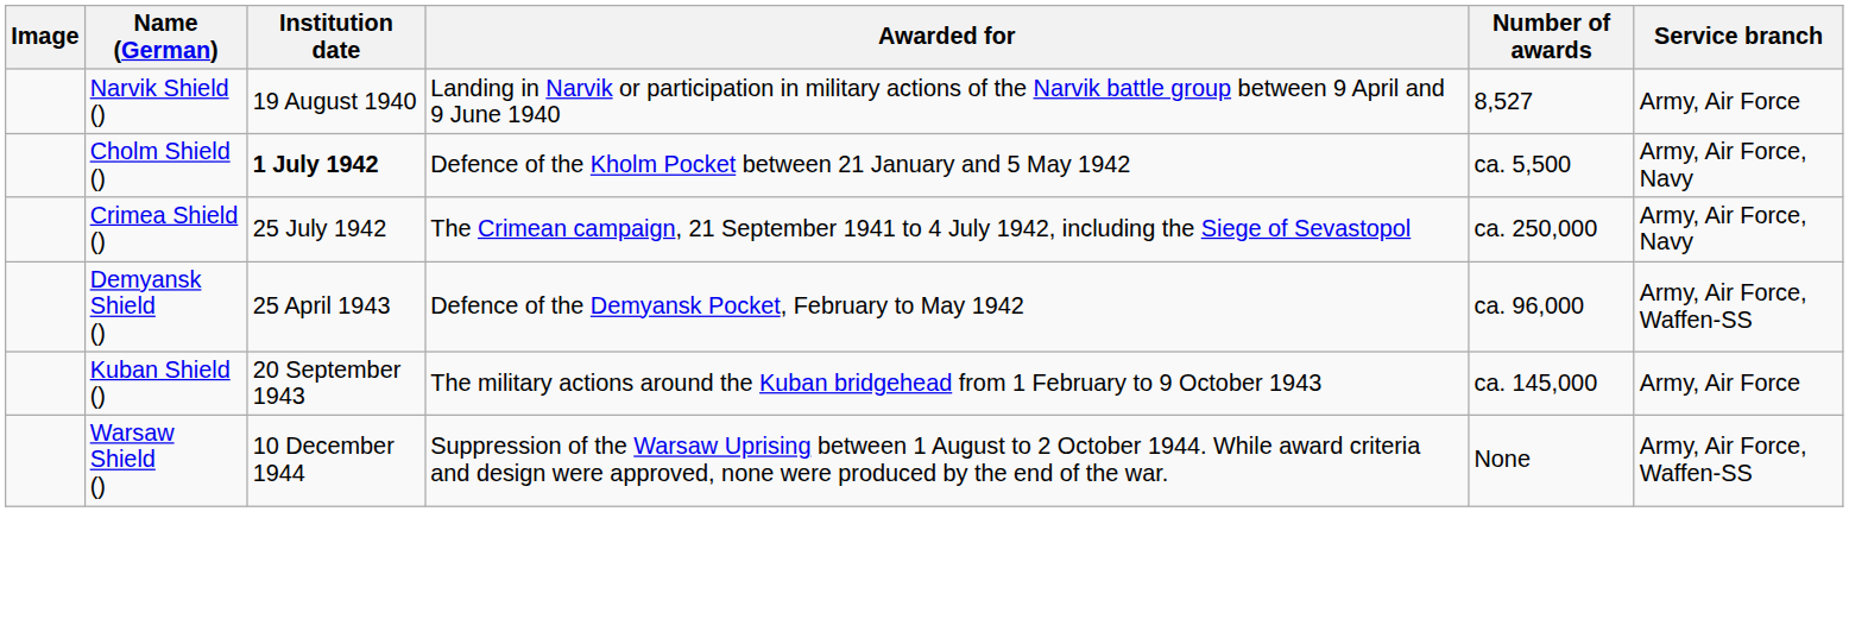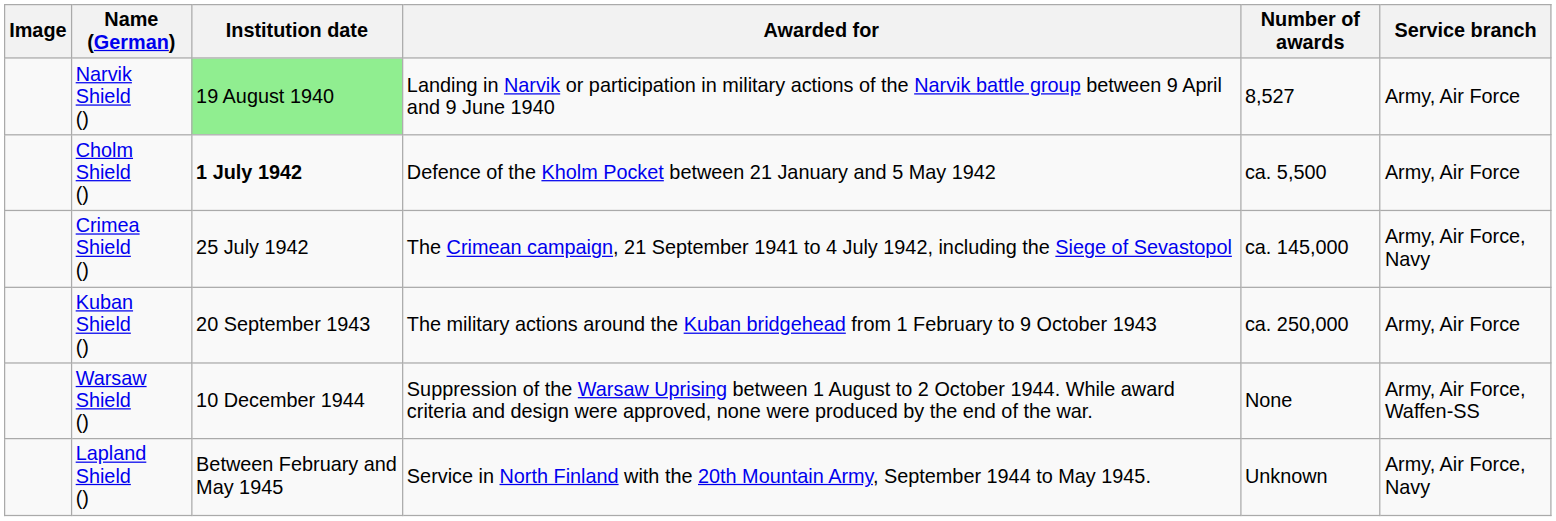Narvik Shield () | Institution date: no background -> lightgreen background
Cholm Shield () | Service branch: Army, Air Force, Navy -> Army, Air Force
Crimea Shield () | Number of awards: ca. 250,000 -> ca. 145,000
- row: Demyansk Shield () | 25 April 1943 | Defence of the Demyansk Pocket, February to May 1942 | ca. 96,000 | Army, Air Force, Waffen-SS
Kuban Shield () | Number of awards: ca. 145,000 -> ca. 250,000
+ row: Lapland Shield () | Between February and May 1945 | Service in North Finland with the 20th Mountain Army, September 1944 to May 1945. | Unknown | Army, Air Force, Navy
